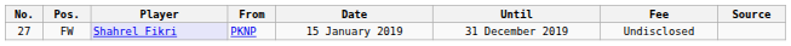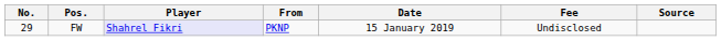- column: Until | 31 December 2019
FW | No.: 27 -> 29
